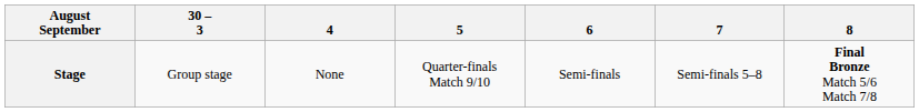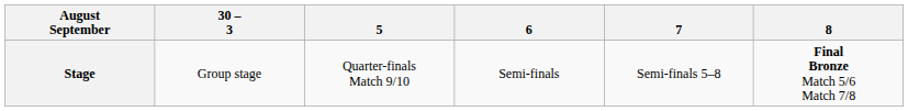- column: 4 | None
